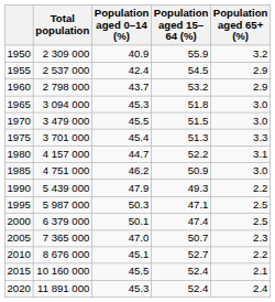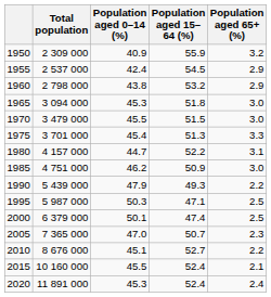1960 | Population aged 0–14 (%): 43.7 -> 43.8
